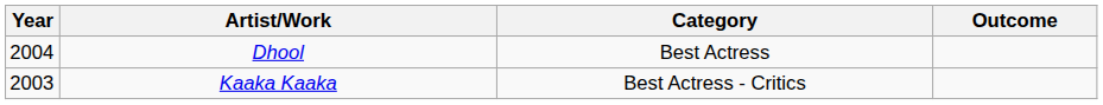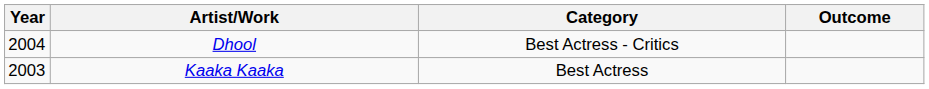Dhool | Category: Best Actress -> Best Actress - Critics
Kaaka Kaaka | Category: Best Actress - Critics -> Best Actress
